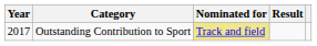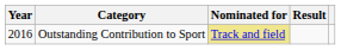Outstanding Contribution to Sport | Year: 2017 -> 2016
